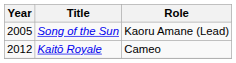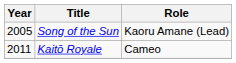Kaitō Royale | Year: 2012 -> 2011
